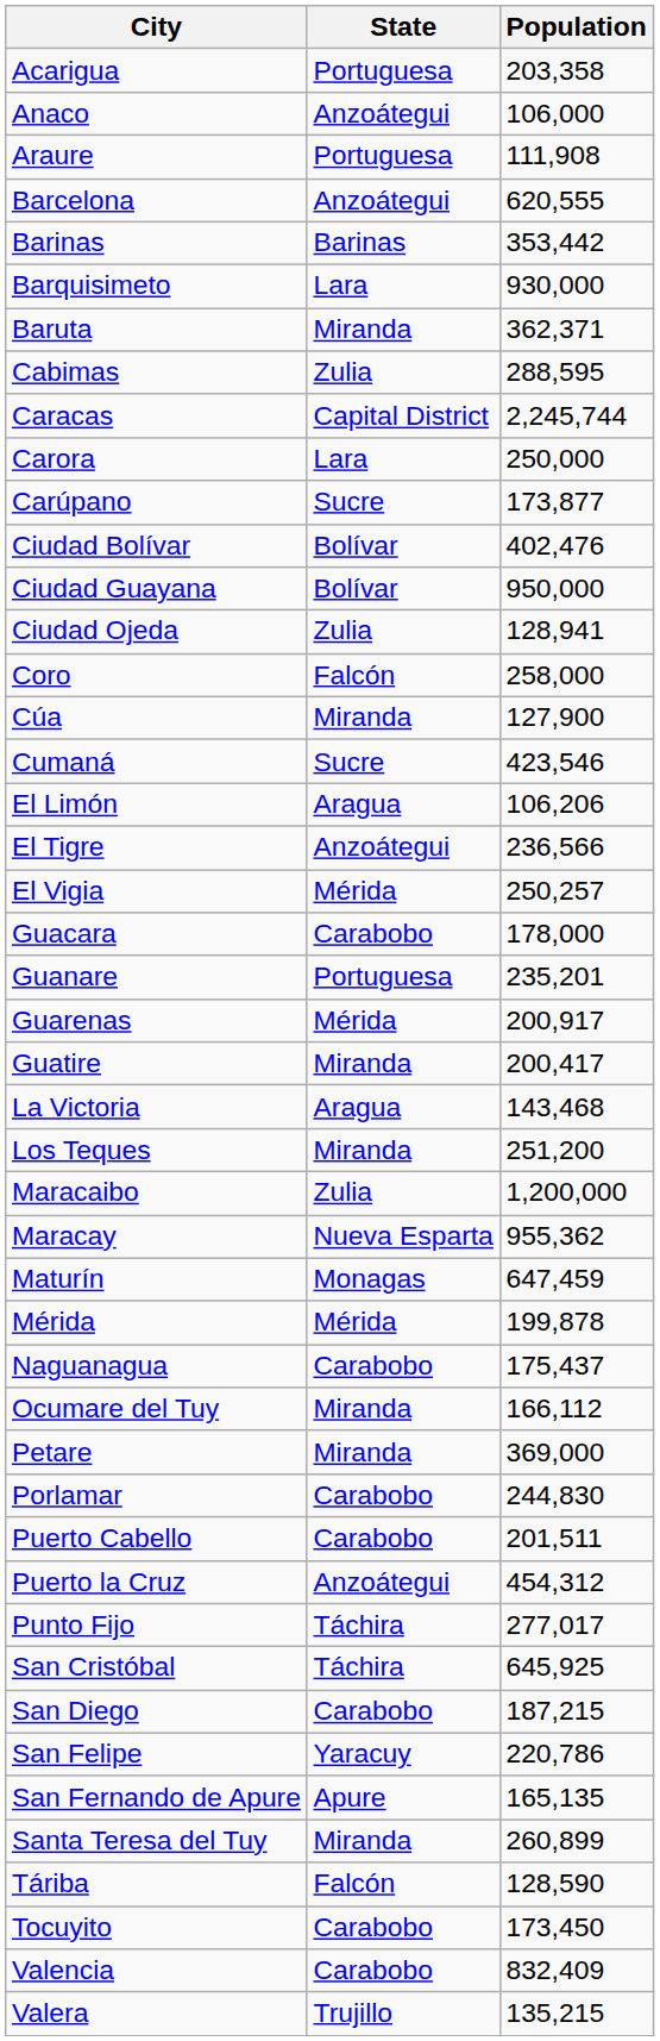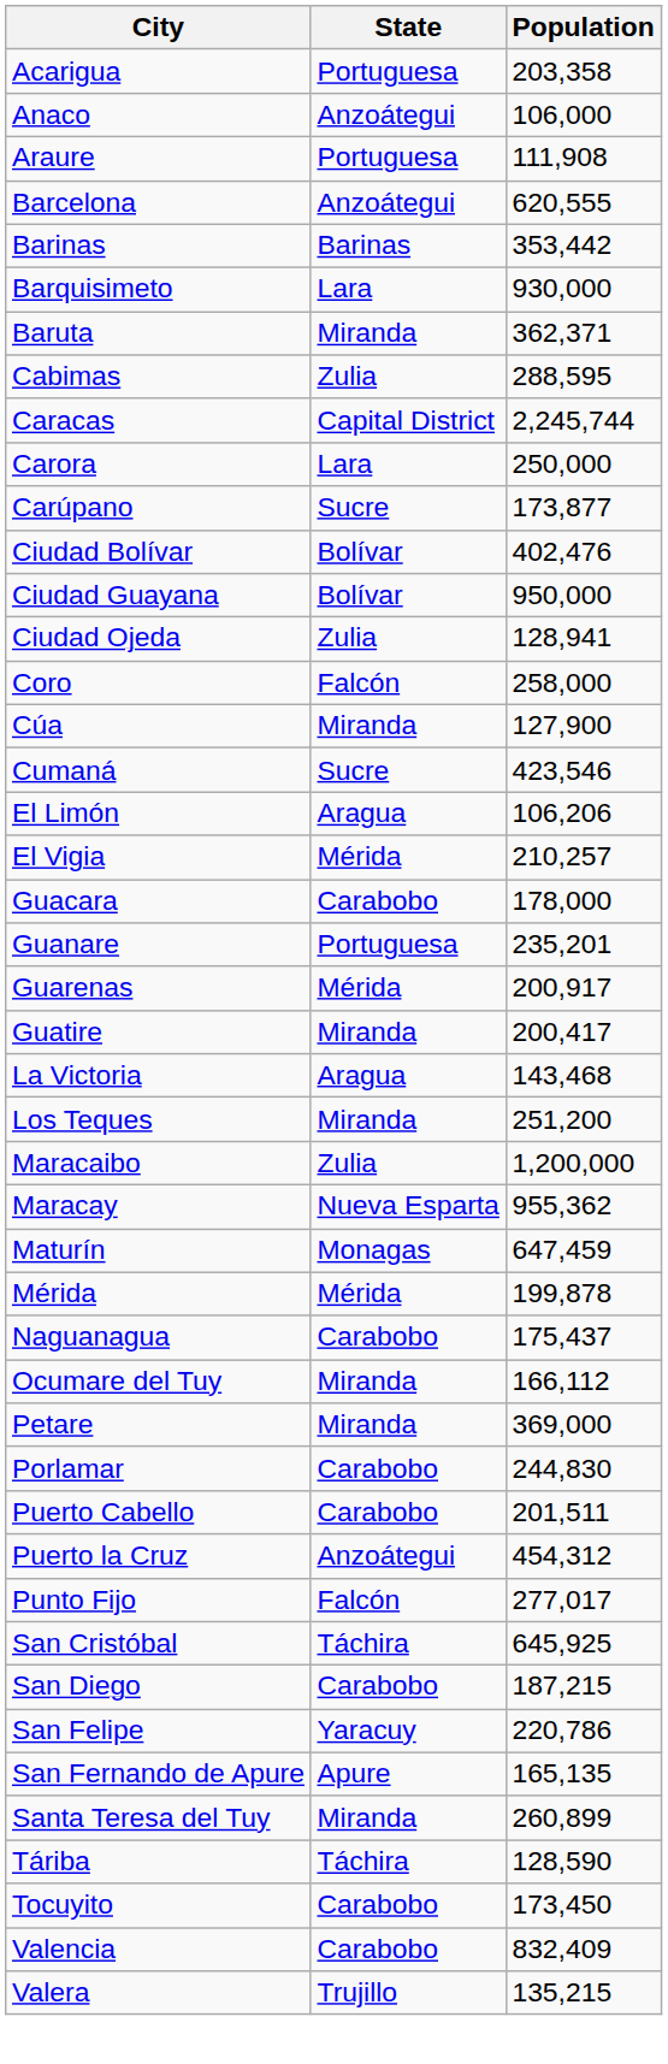- row: El Tigre | Anzoátegui | 236,566
El Vigia | Population: 250,257 -> 210,257
Punto Fijo | State: Táchira -> Falcón
Táriba | State: Falcón -> Táchira
